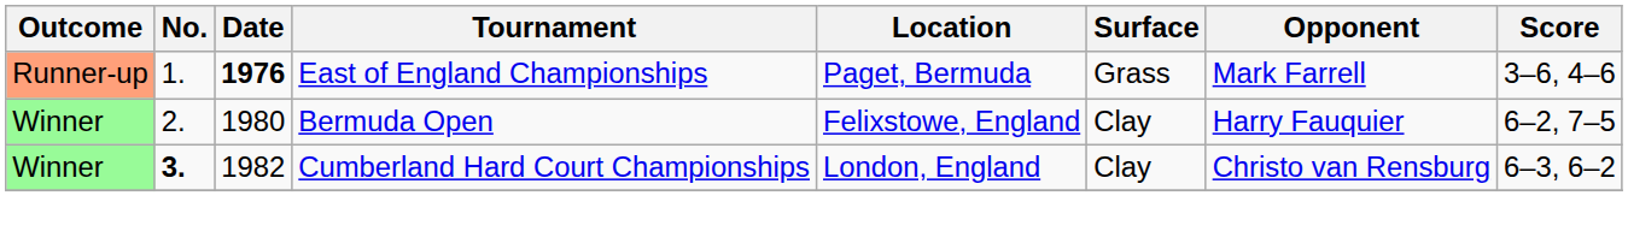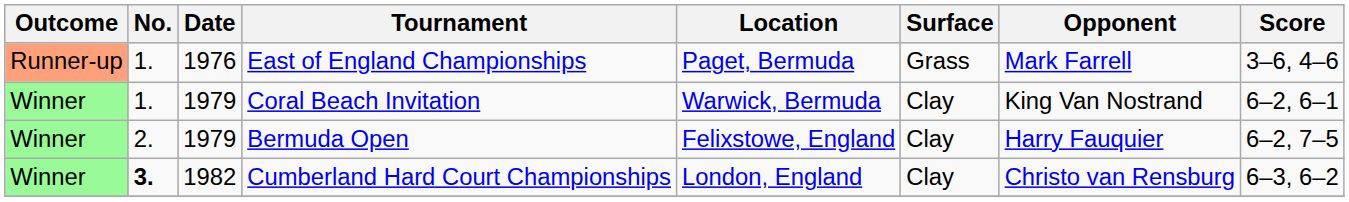East of England Championships | Date: bold -> normal
+ row: Winner | 1. | 1979 | Coral Beach Invitation | Warwick, Bermuda | Clay | King Van Nostrand | 6–2, 6–1
Bermuda Open | Date: 1980 -> 1979
